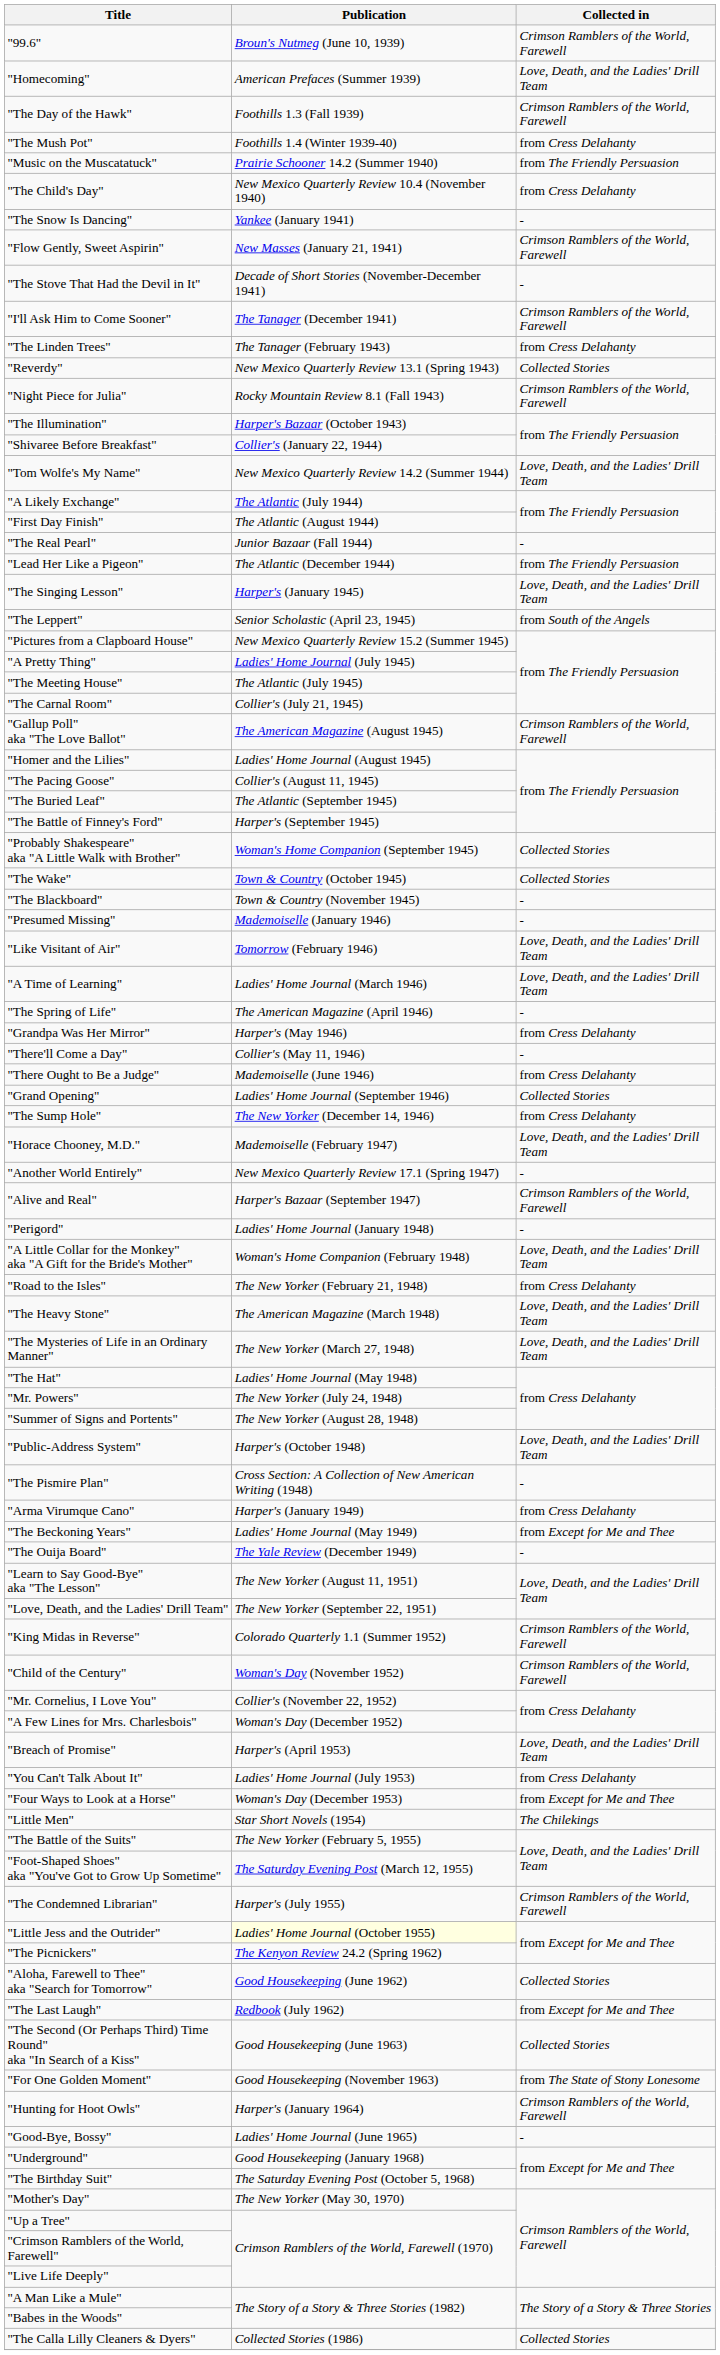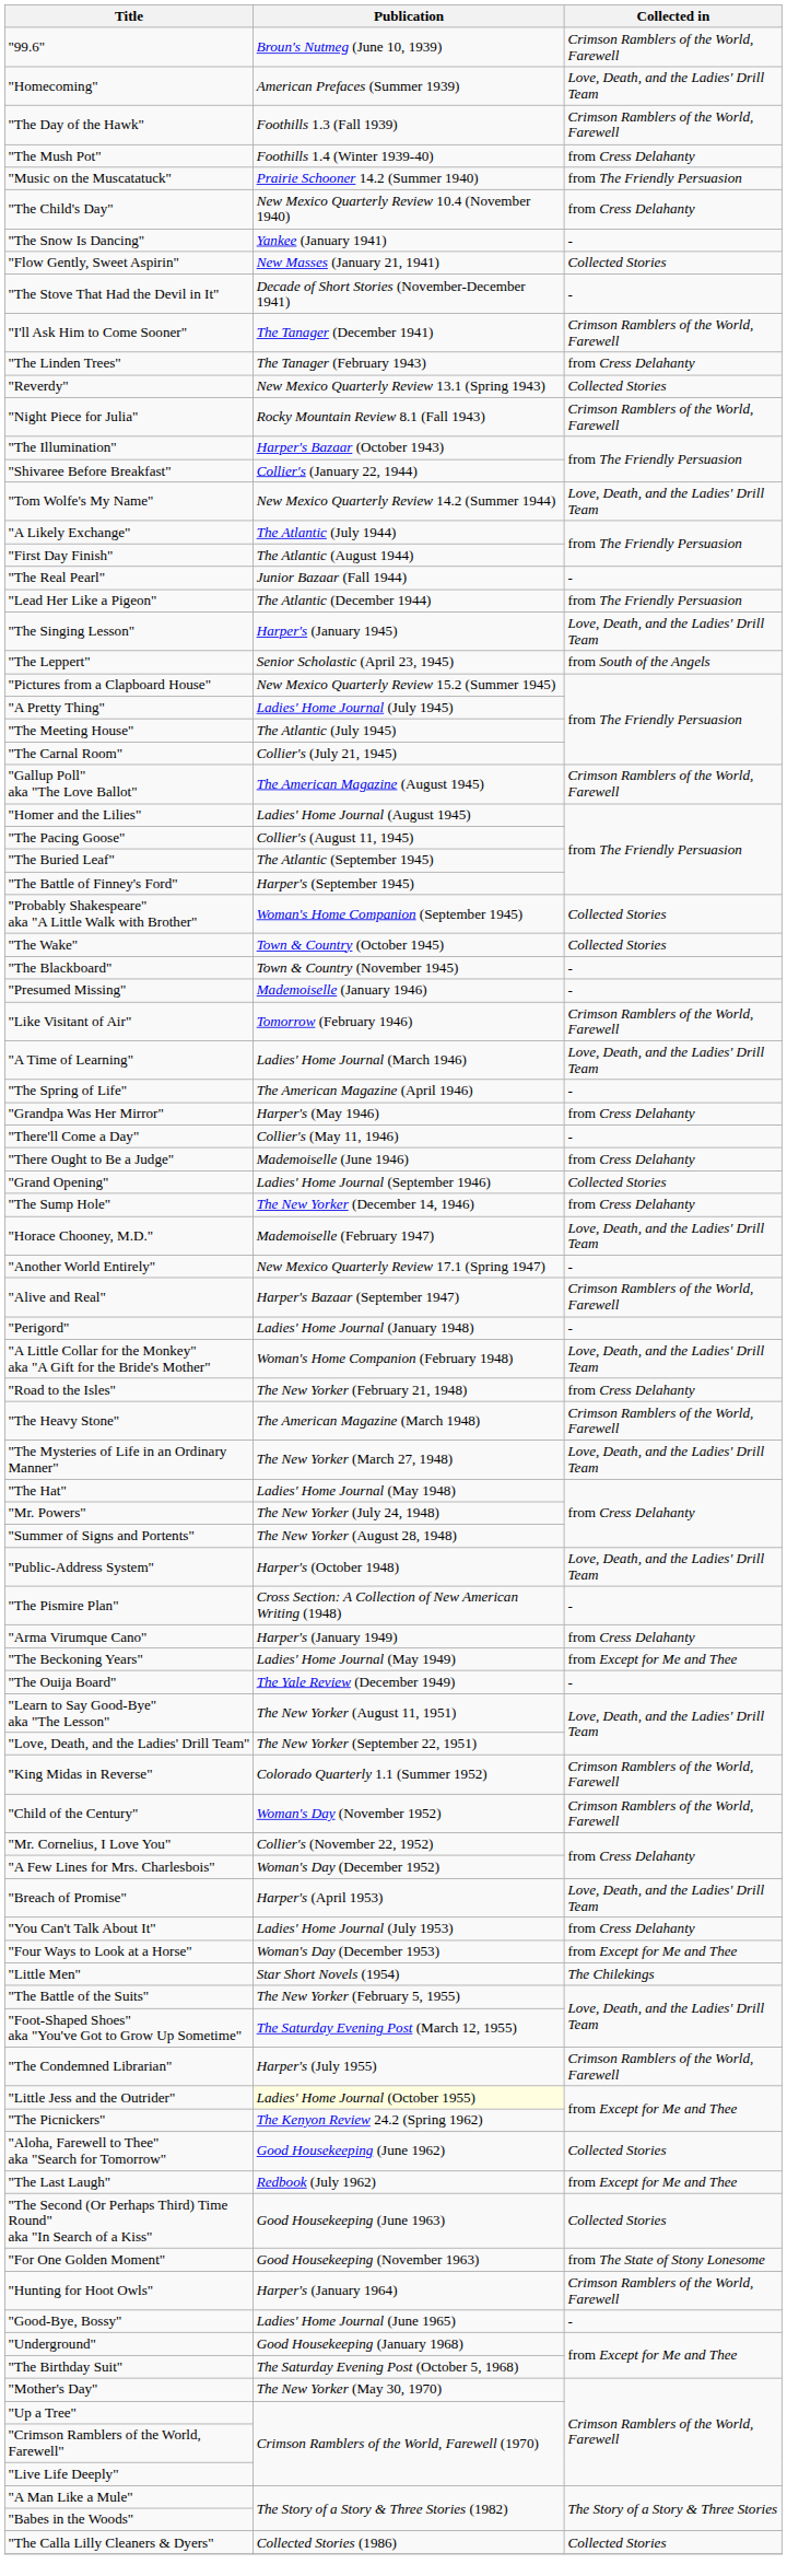"Flow Gently, Sweet Aspirin" | Collected in: Crimson Ramblers of the World, Farewell -> Collected Stories
"Like Visitant of Air" | Collected in: Love, Death, and the Ladies' Drill Team -> Crimson Ramblers of the World, Farewell
"The Heavy Stone" | Collected in: Love, Death, and the Ladies' Drill Team -> Crimson Ramblers of the World, Farewell
